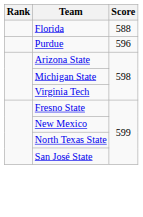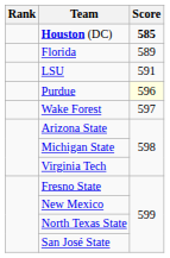+ row: Houston (DC) | 585
Florida | Score: 588 -> 589
+ row: LSU | 591
Purdue | Score: no background -> lightyellow background
+ row: Wake Forest | 597
